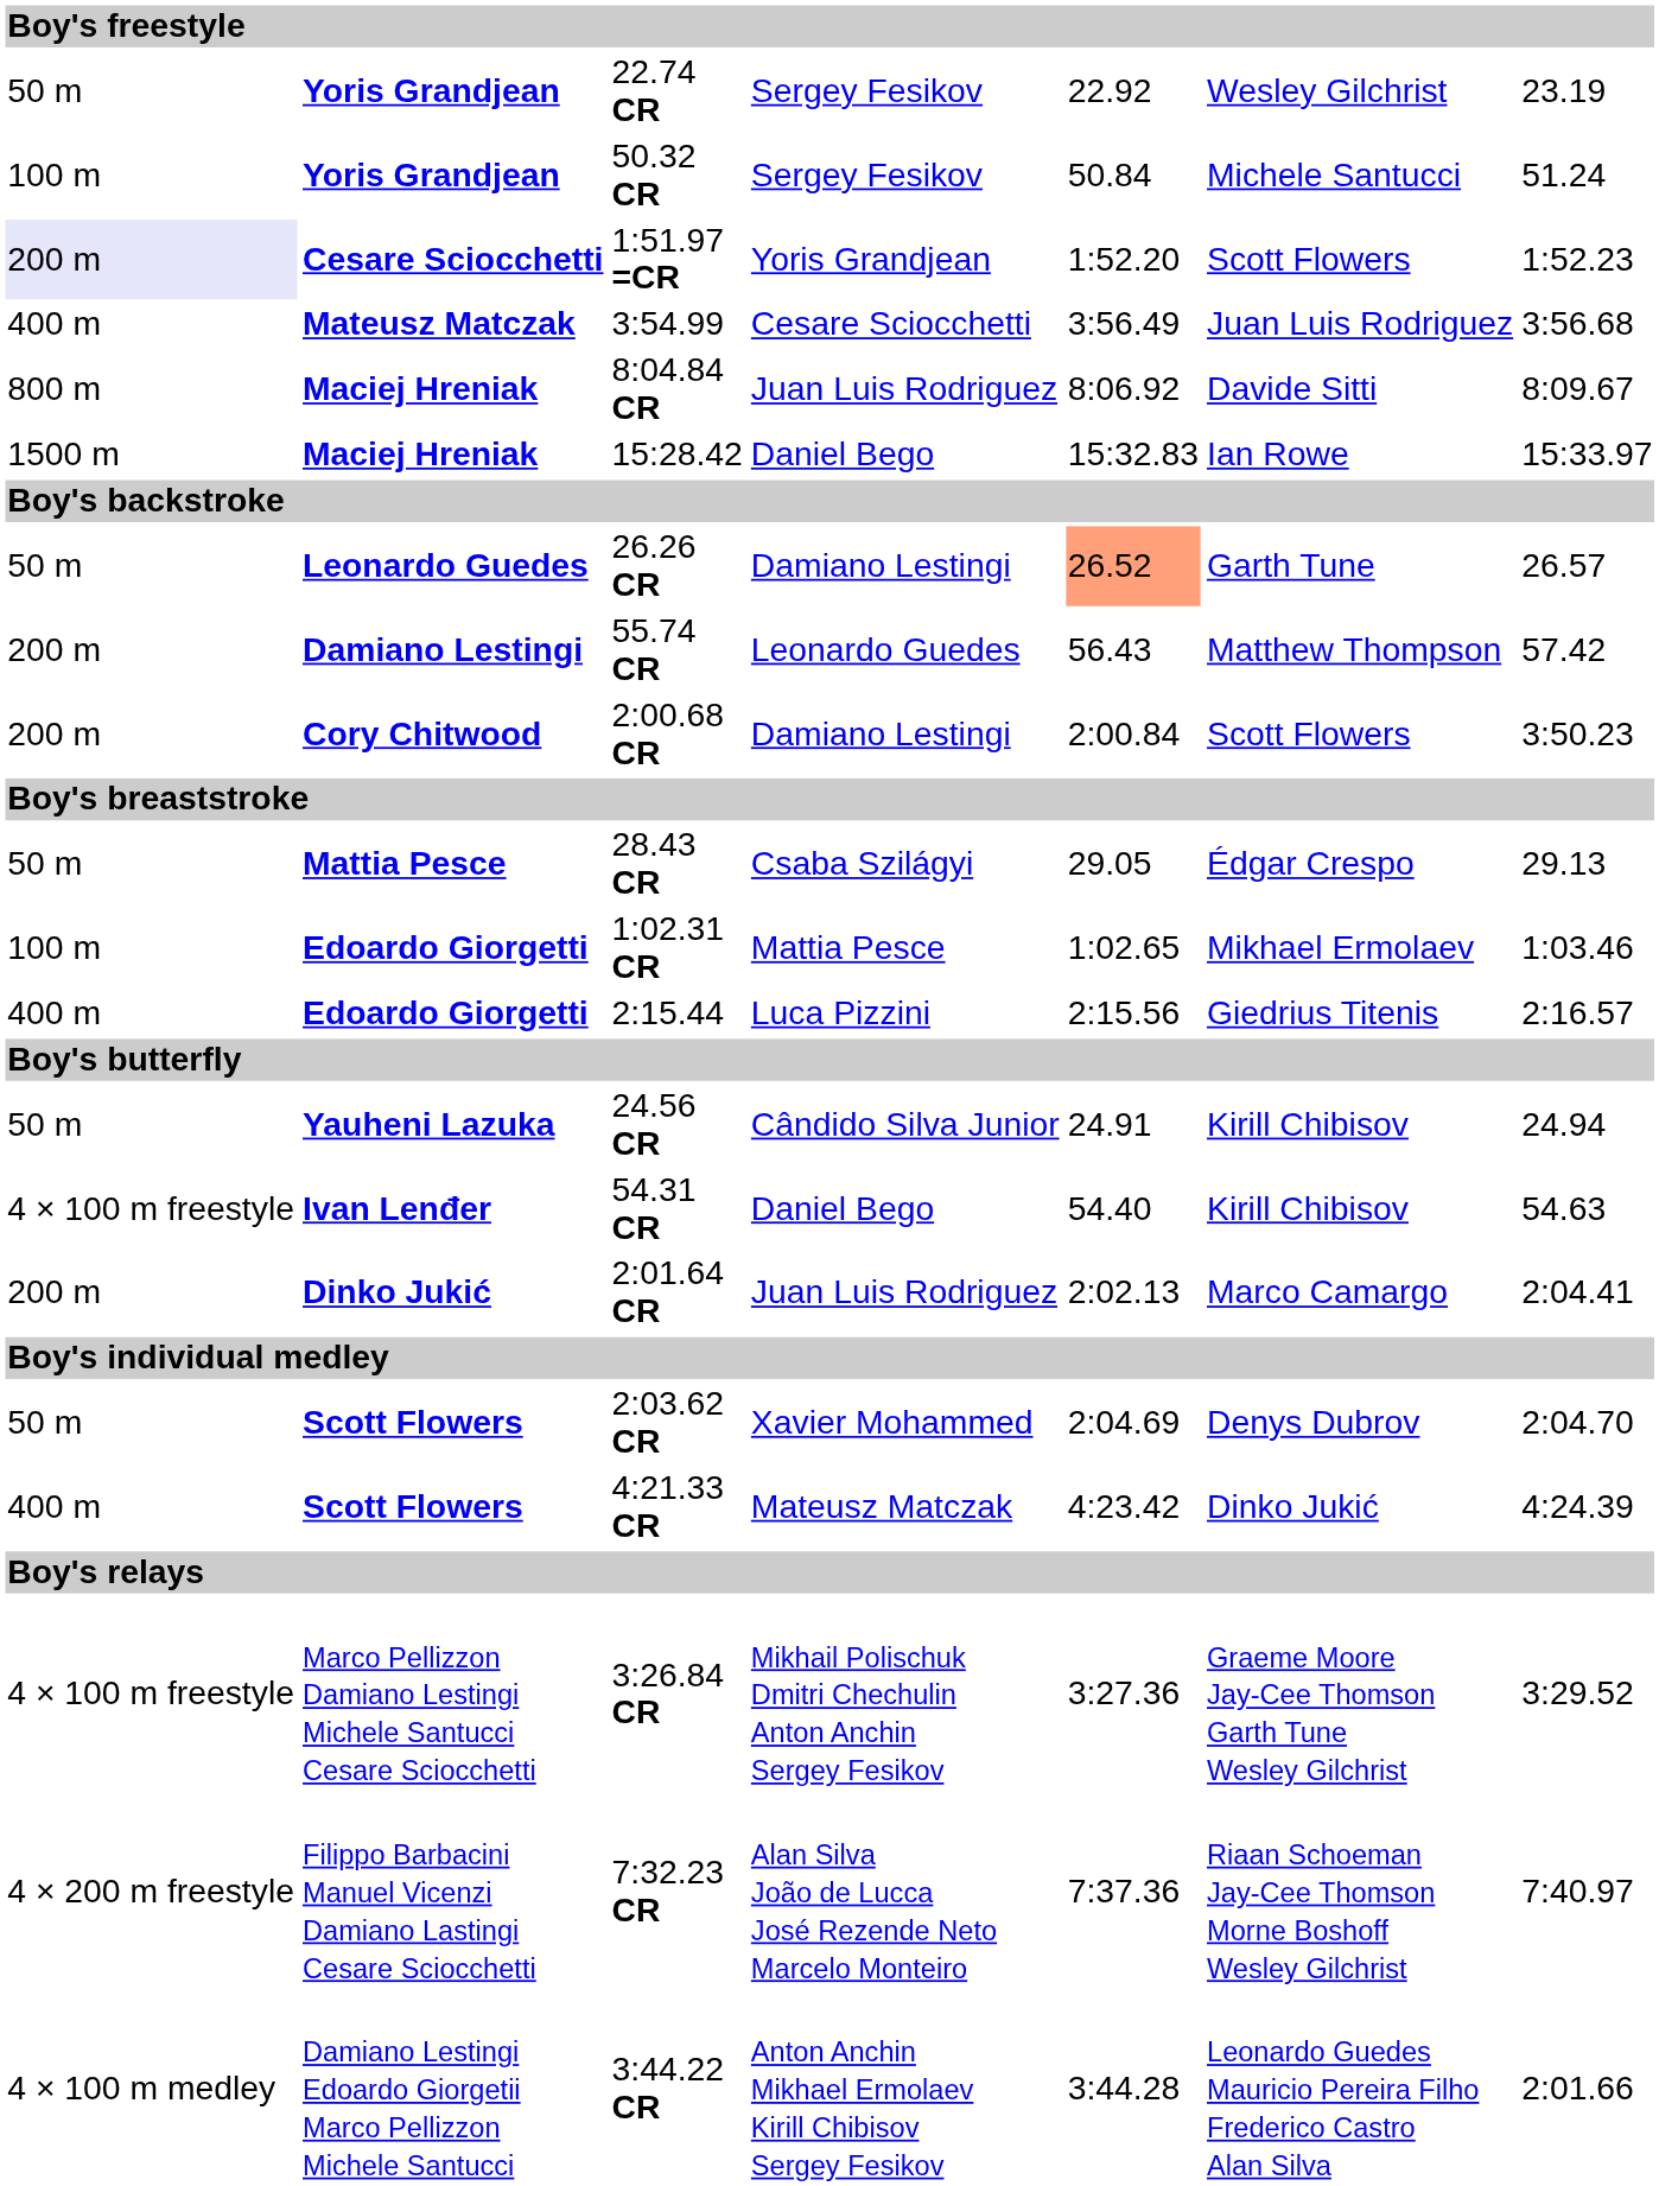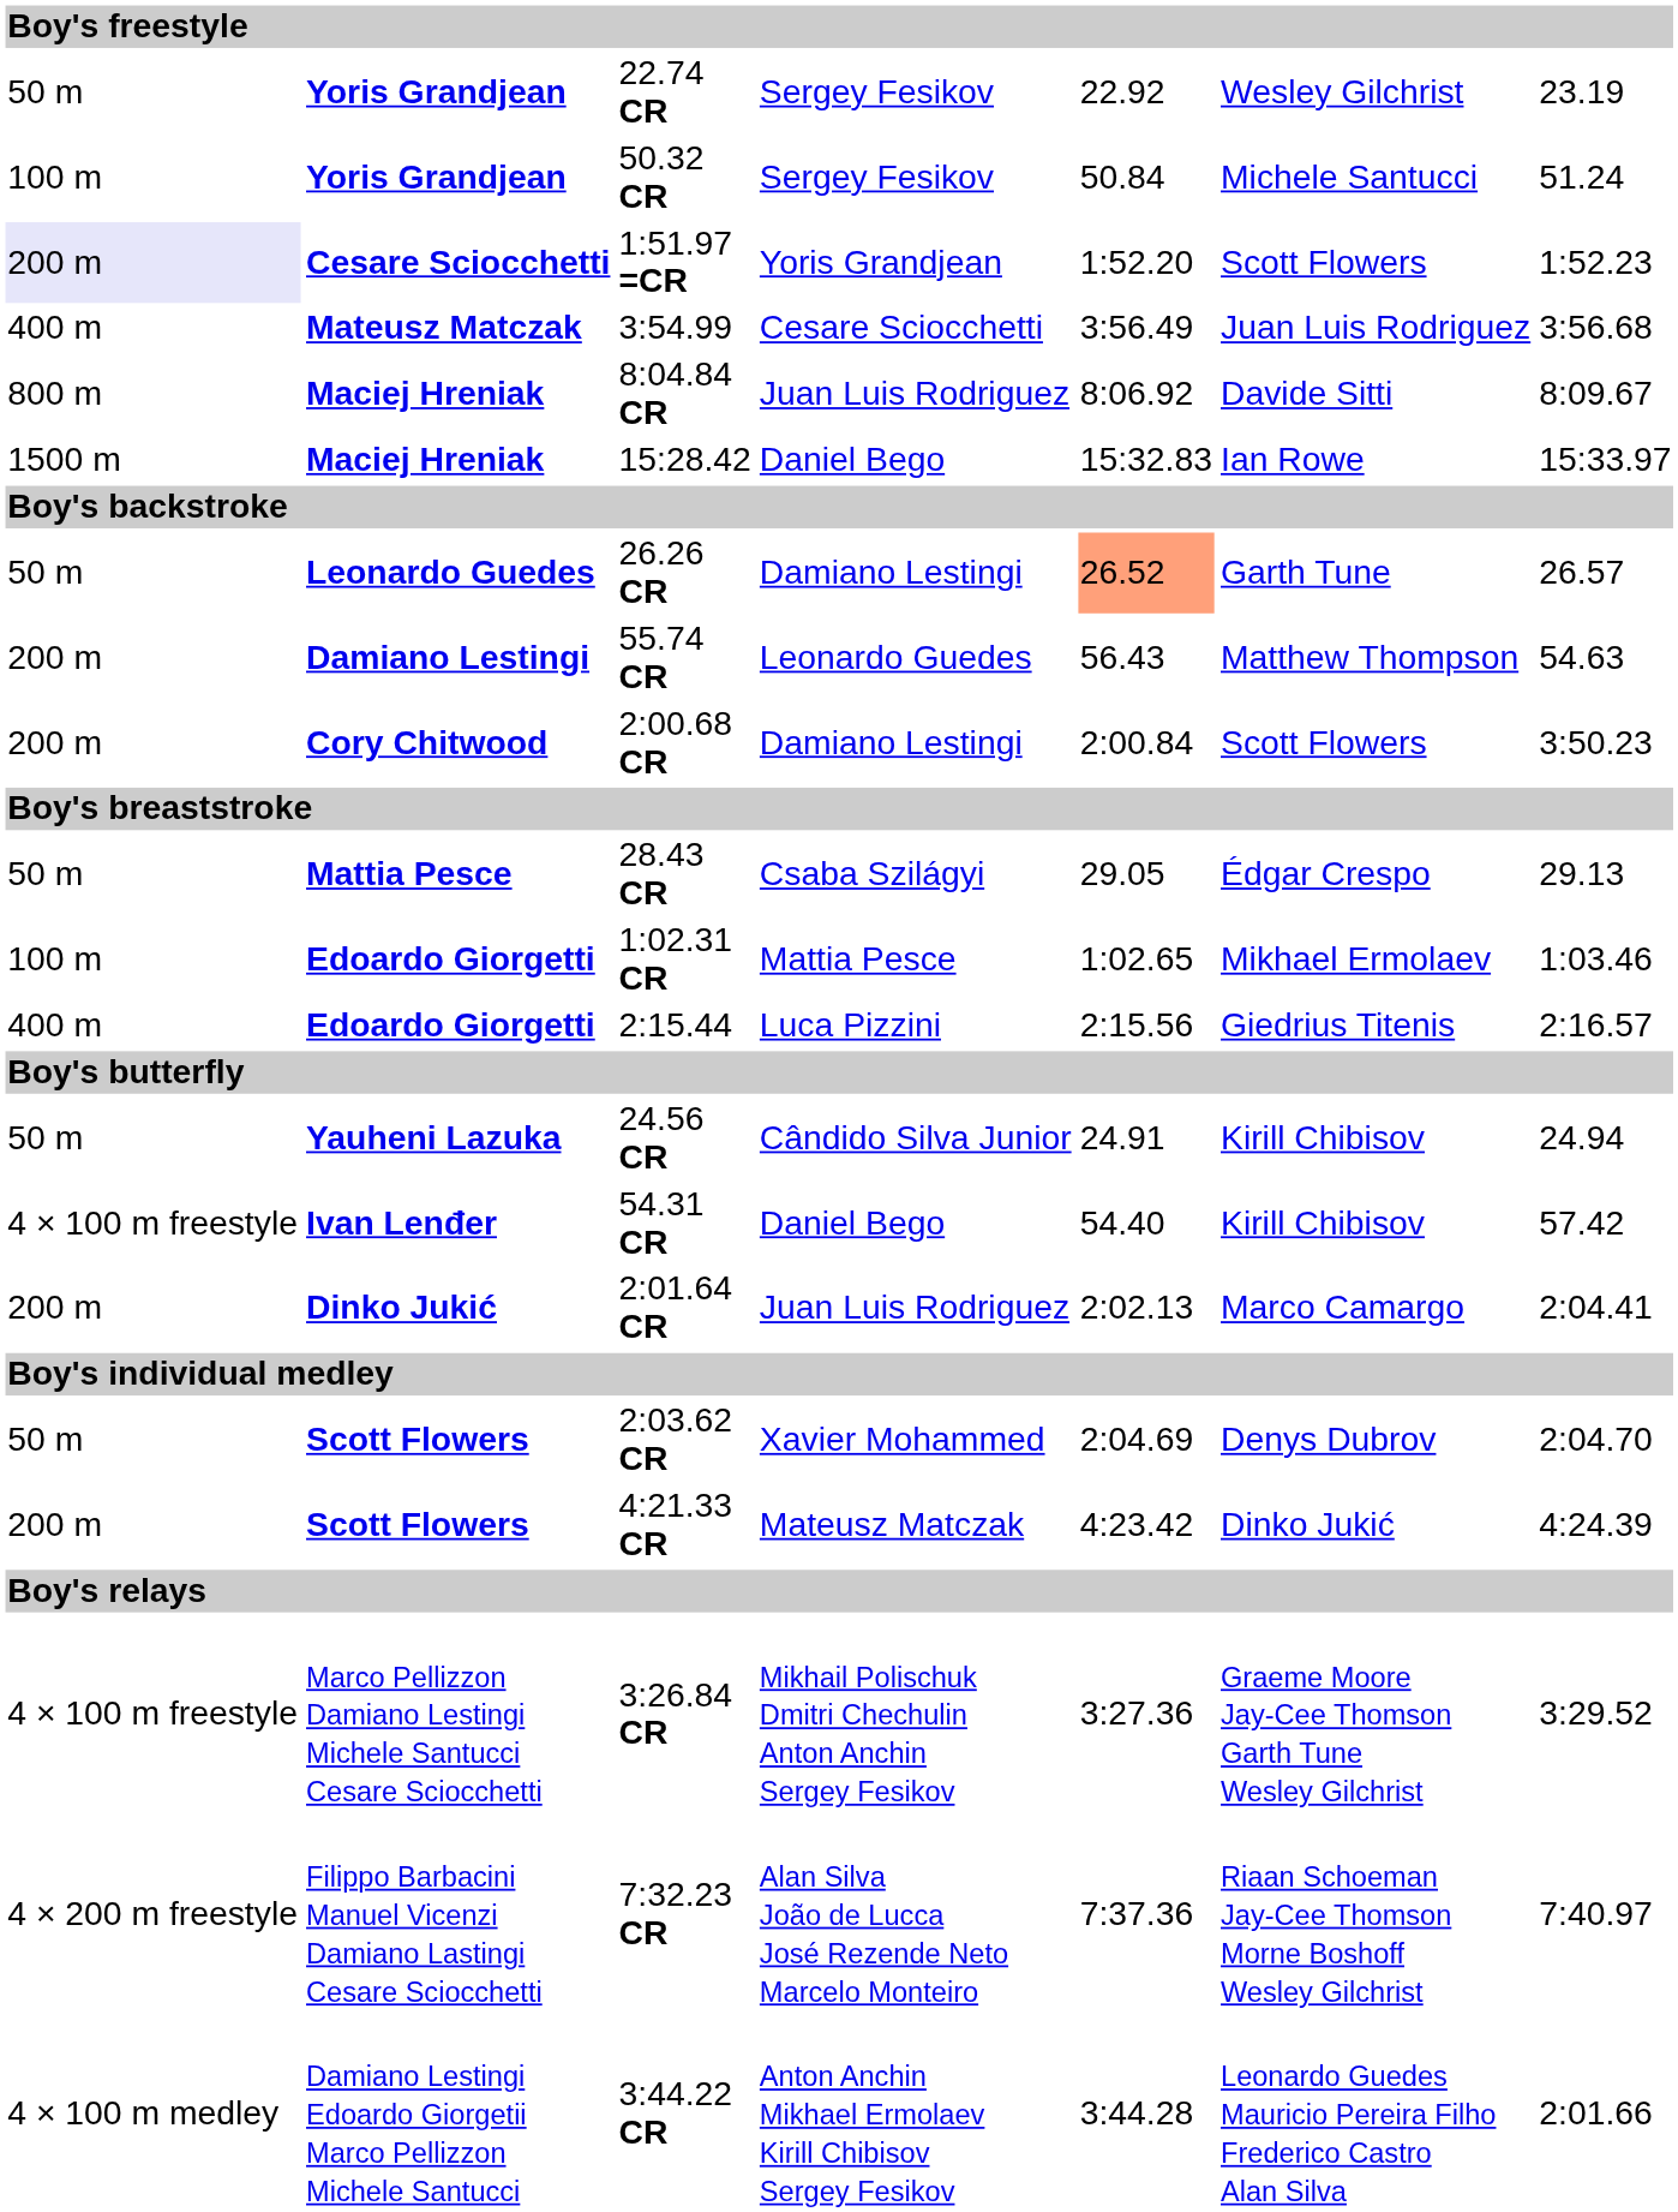55.74 CR | column 7: 57.42 -> 54.63
54.31 CR | column 7: 54.63 -> 57.42
4:21.33 CR | column 1: 400 m -> 200 m
